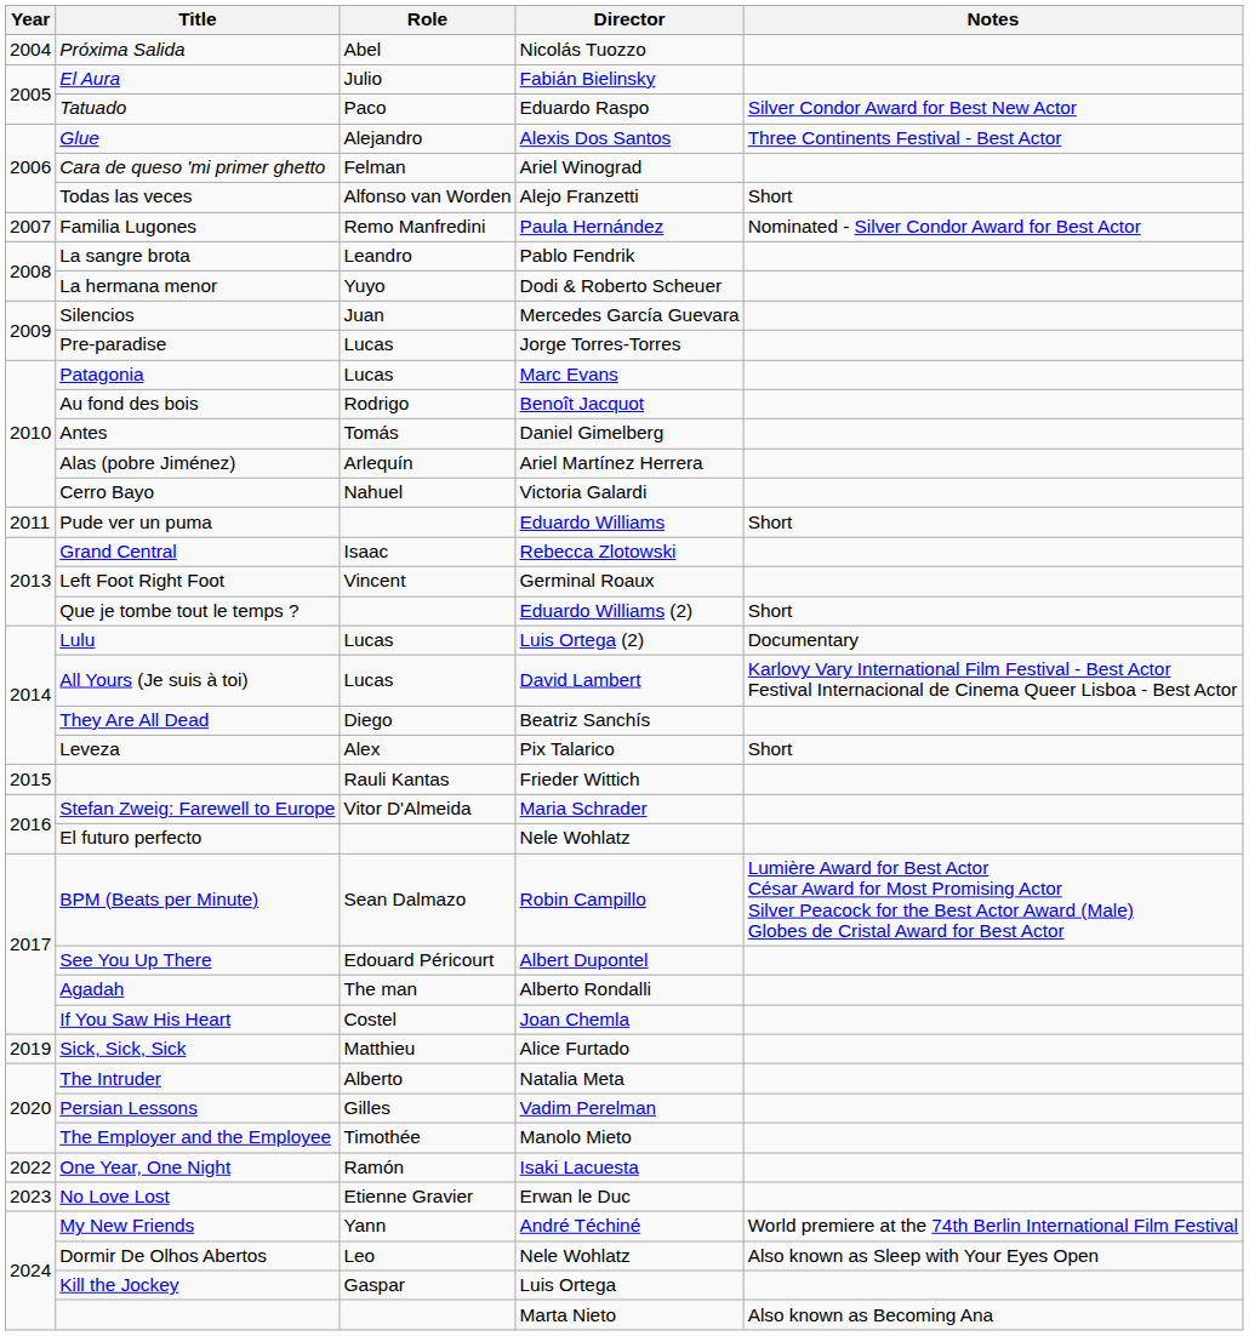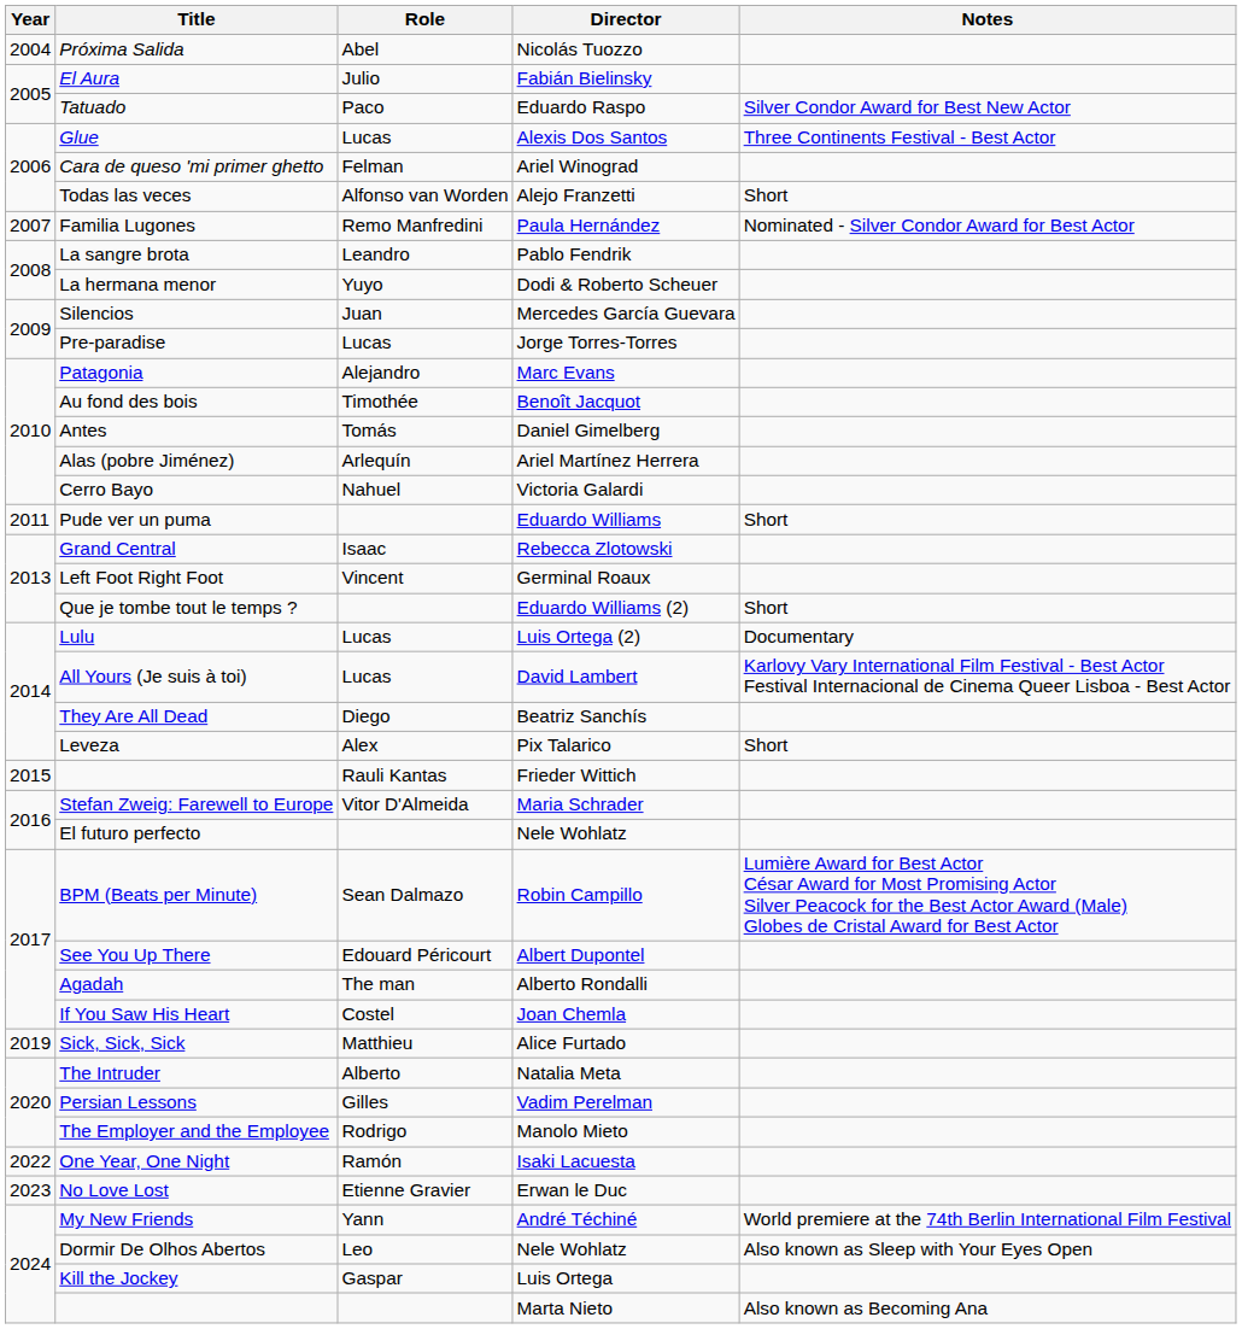Glue | Role: Alejandro -> Lucas
Patagonia | Role: Lucas -> Alejandro
Au fond des bois | Role: Rodrigo -> Timothée
The Employer and the Employee | Role: Timothée -> Rodrigo
